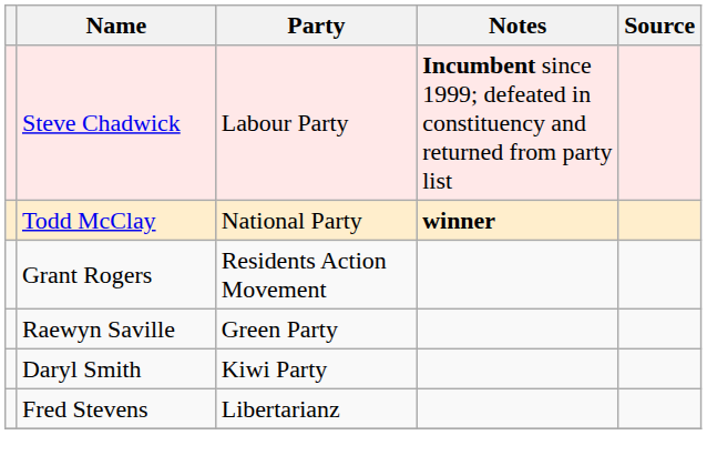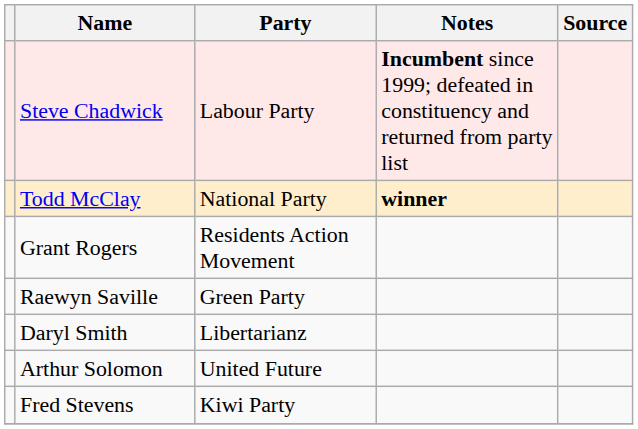Daryl Smith | Party: Kiwi Party -> Libertarianz
+ row: Arthur Solomon | United Future
Fred Stevens | Party: Libertarianz -> Kiwi Party
